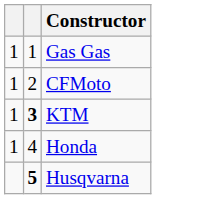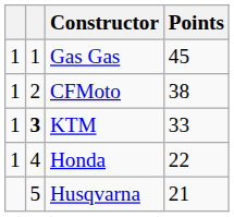+ column: Points | 45 | 38 | 33 | 22 | 21
Husqvarna | column 2: bold -> normal
